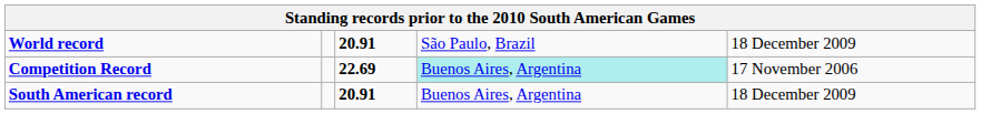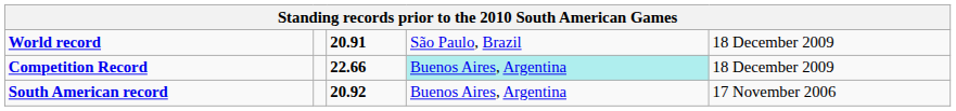Competition Record | column 3: 22.69 -> 22.66
Competition Record | column 5: 17 November 2006 -> 18 December 2009
South American record | column 3: 20.91 -> 20.92
South American record | column 5: 18 December 2009 -> 17 November 2006
